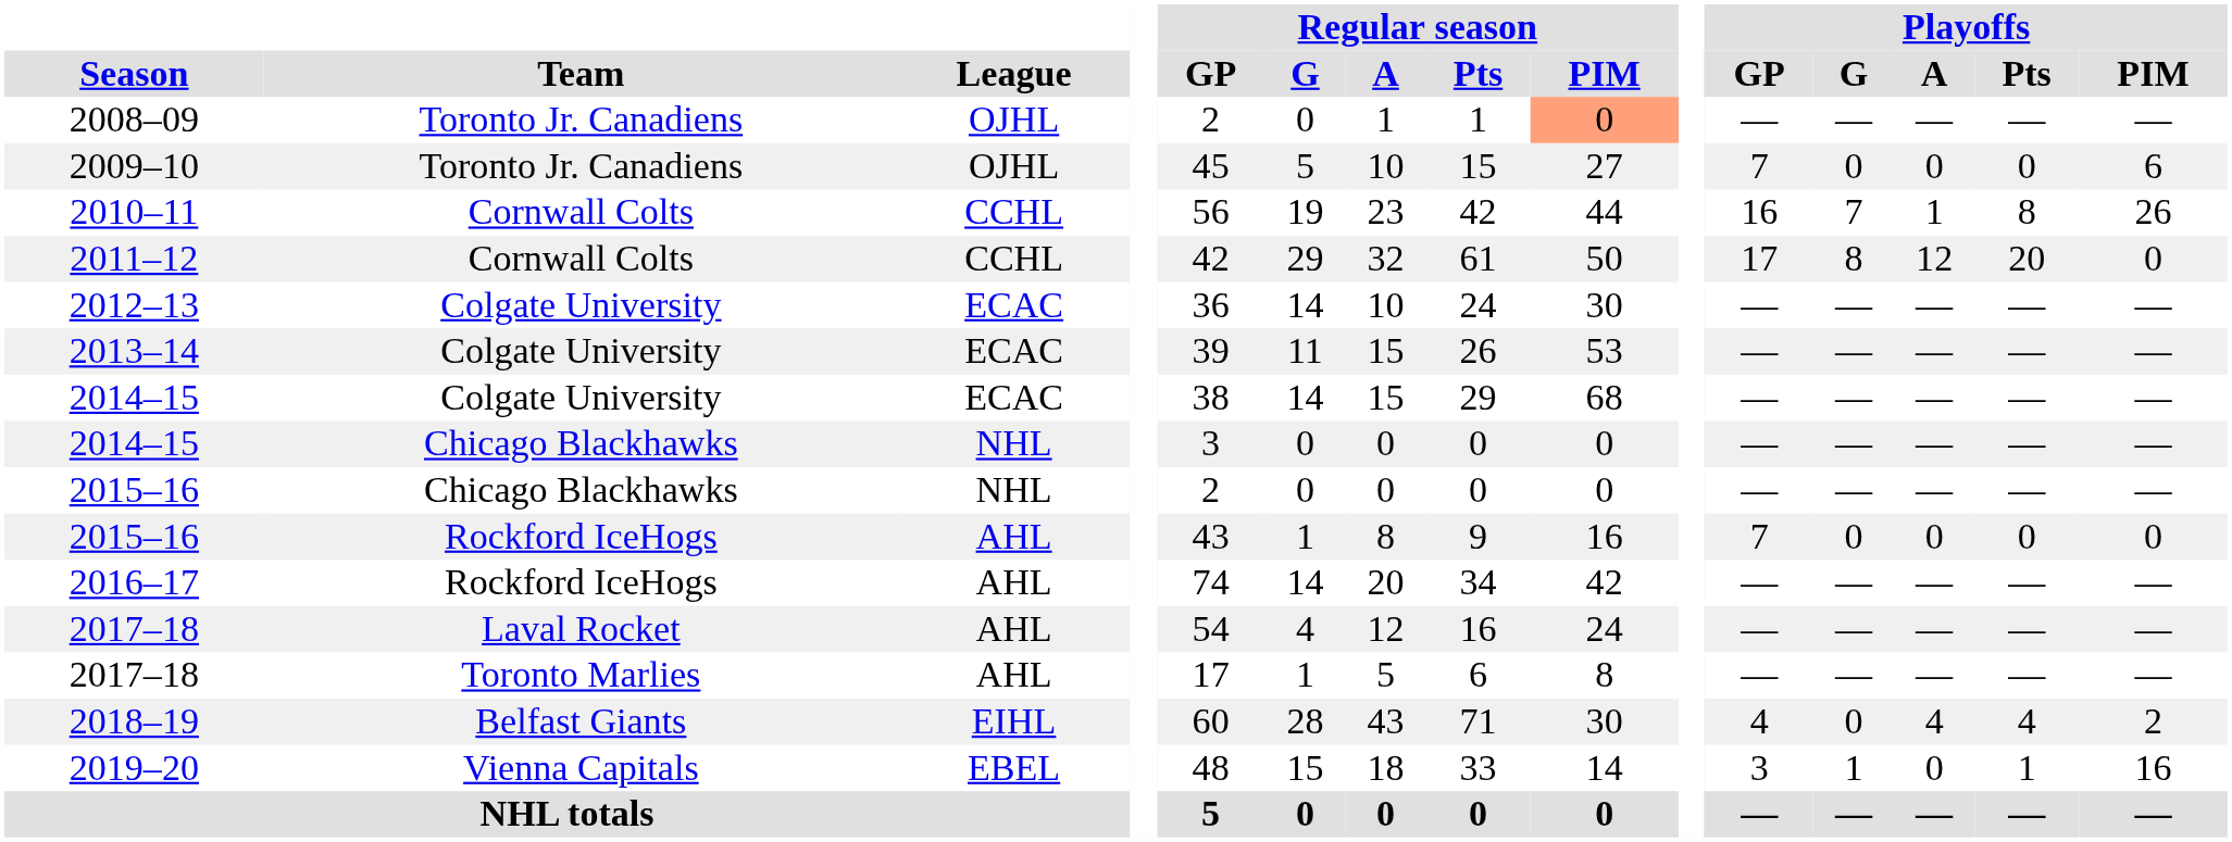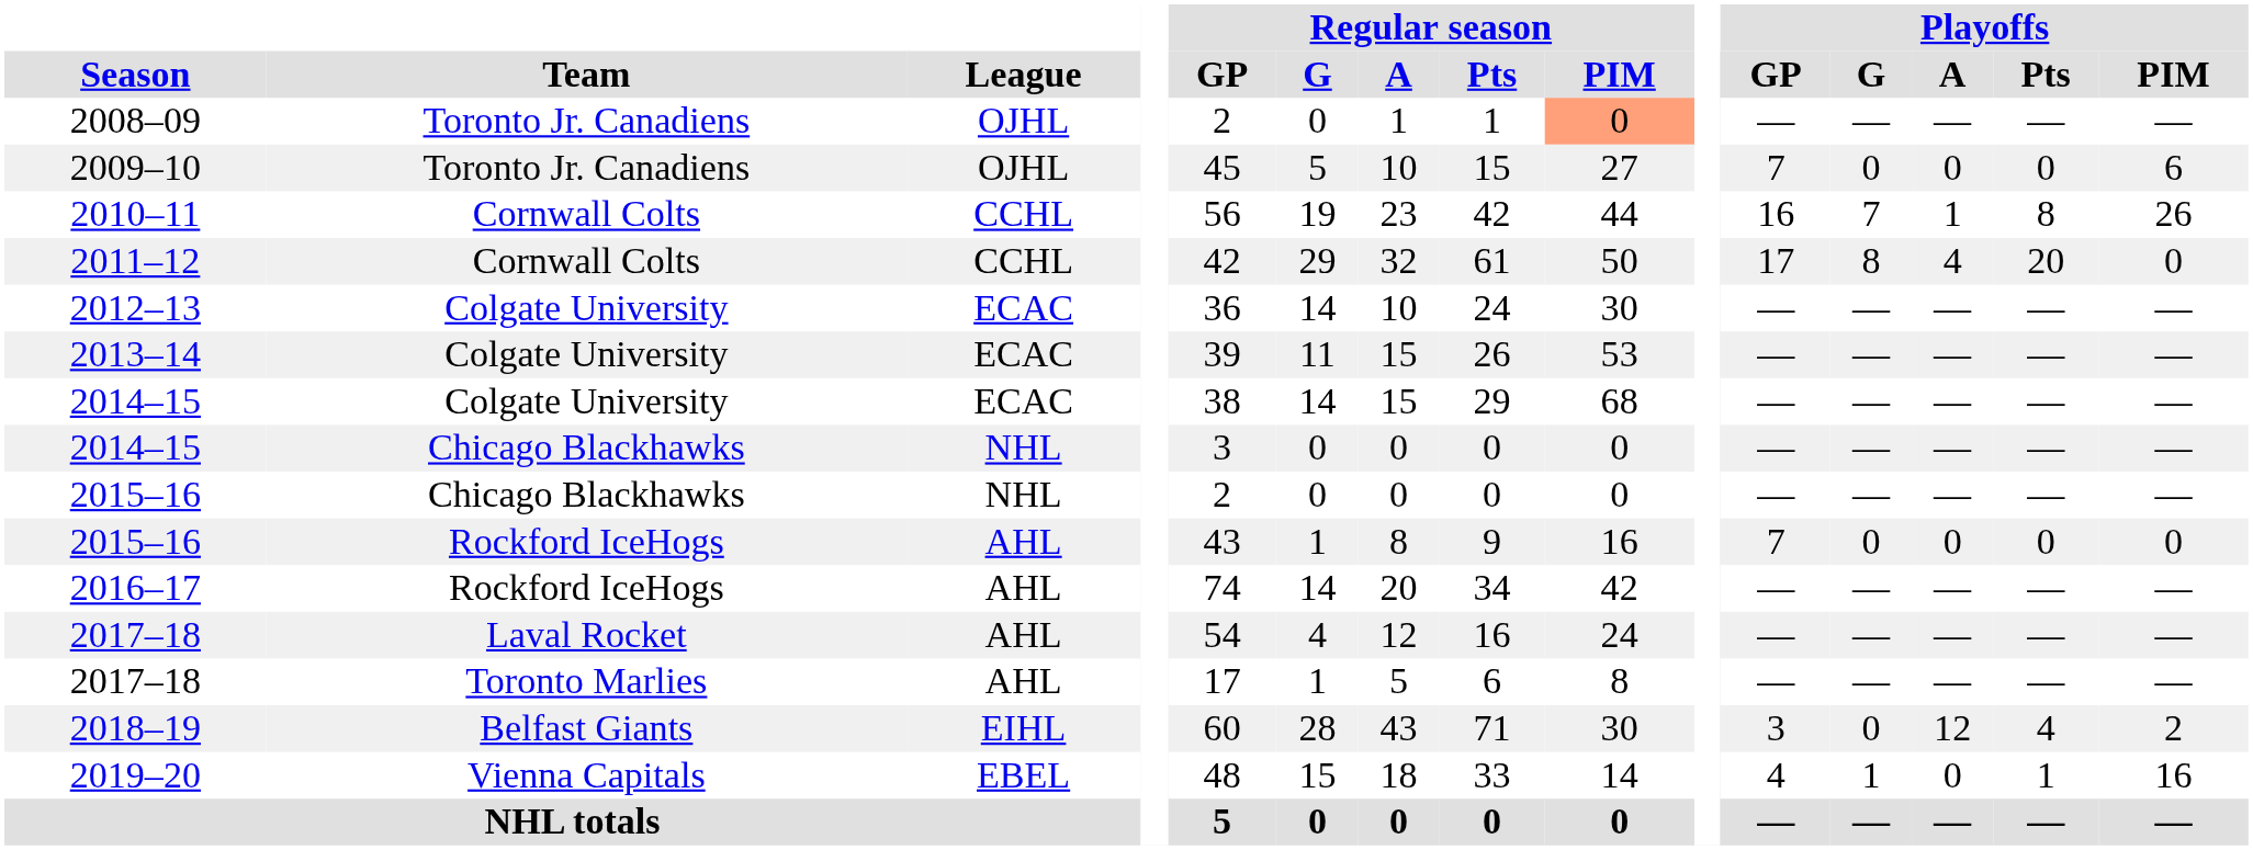2011–12 | Playoffs / A: 12 -> 4
2018–19 | Playoffs / GP: 4 -> 3
2018–19 | Playoffs / A: 4 -> 12
2019–20 | Playoffs / GP: 3 -> 4
